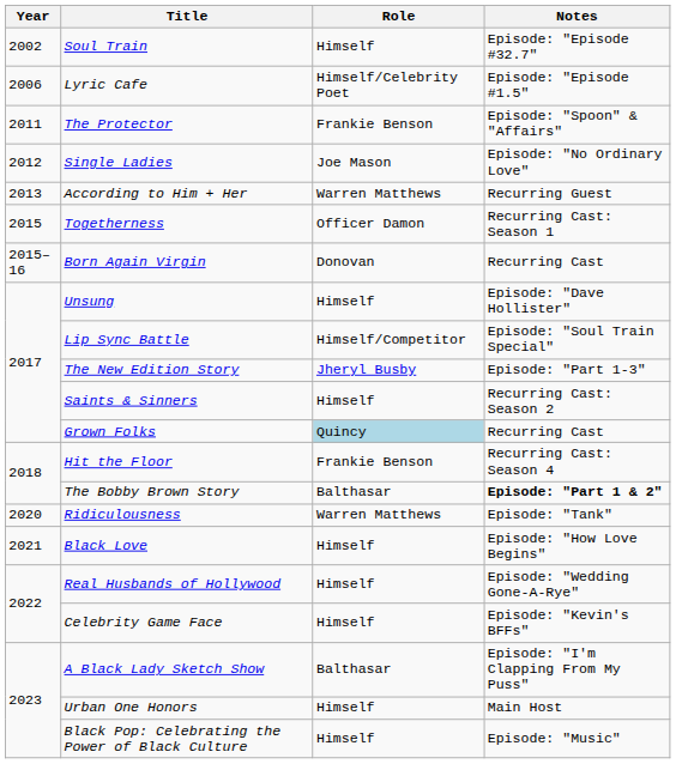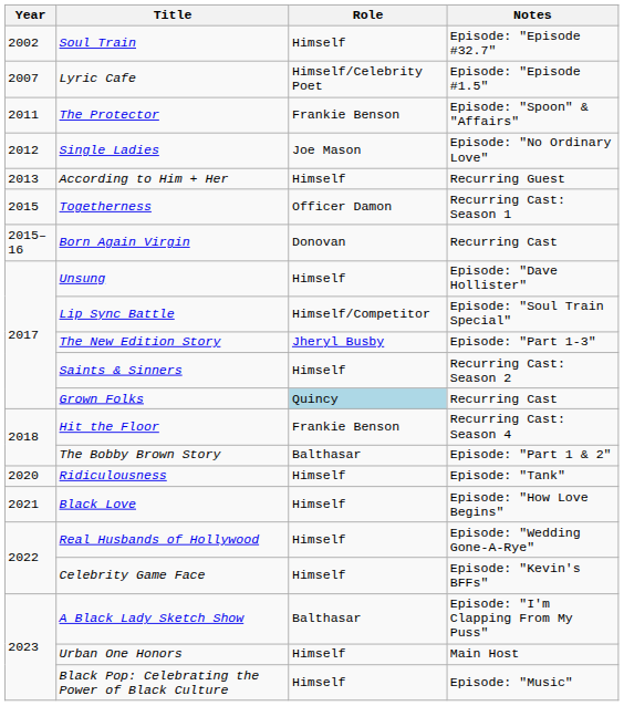Lyric Cafe | Year: 2006 -> 2007
According to Him + Her | Role: Warren Matthews -> Himself
The Bobby Brown Story | Notes: bold -> normal
Ridiculousness | Role: Warren Matthews -> Himself
